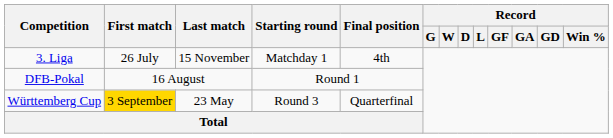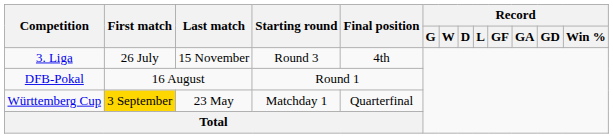3. Liga | Starting round: Matchday 1 -> Round 3
Württemberg Cup | Starting round: Round 3 -> Matchday 1
